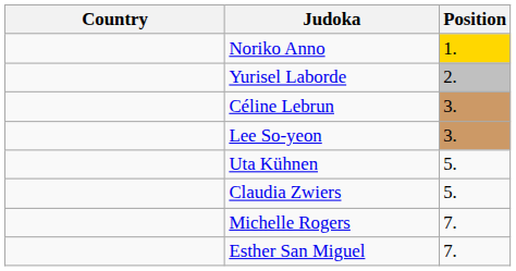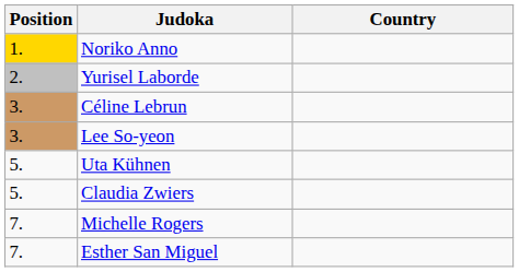columns swapped: Position <-> Country
